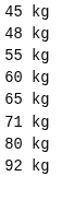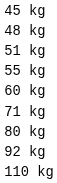+ row: 51 kg
- row: 65 kg
+ row: 110 kg
